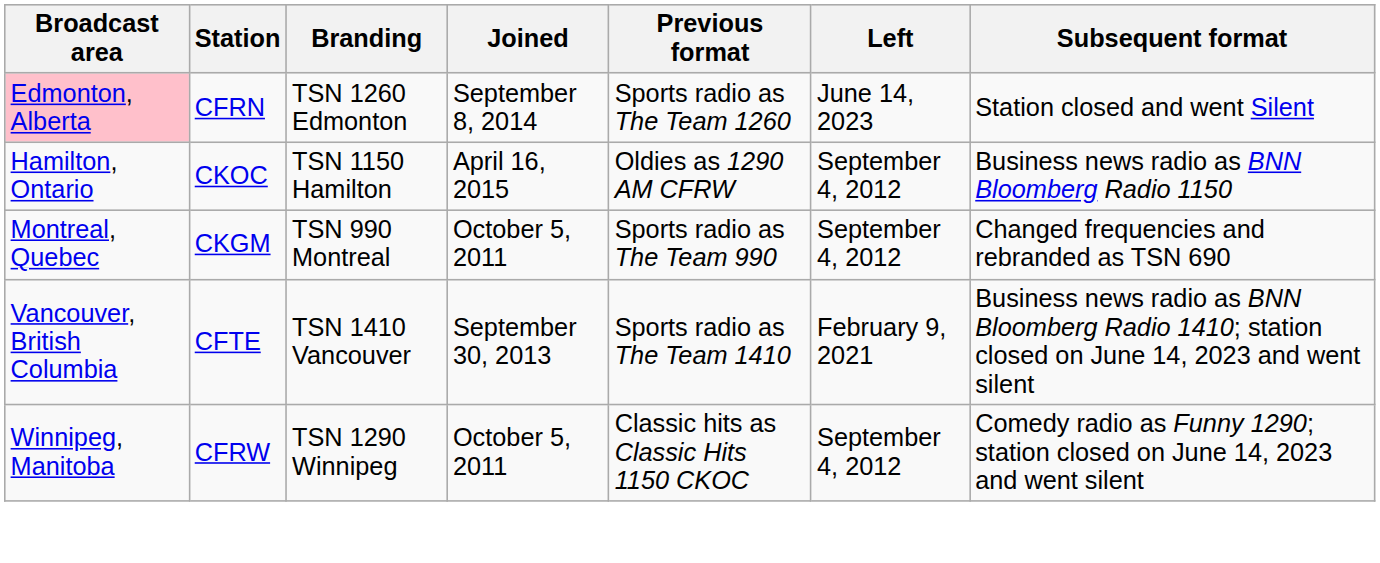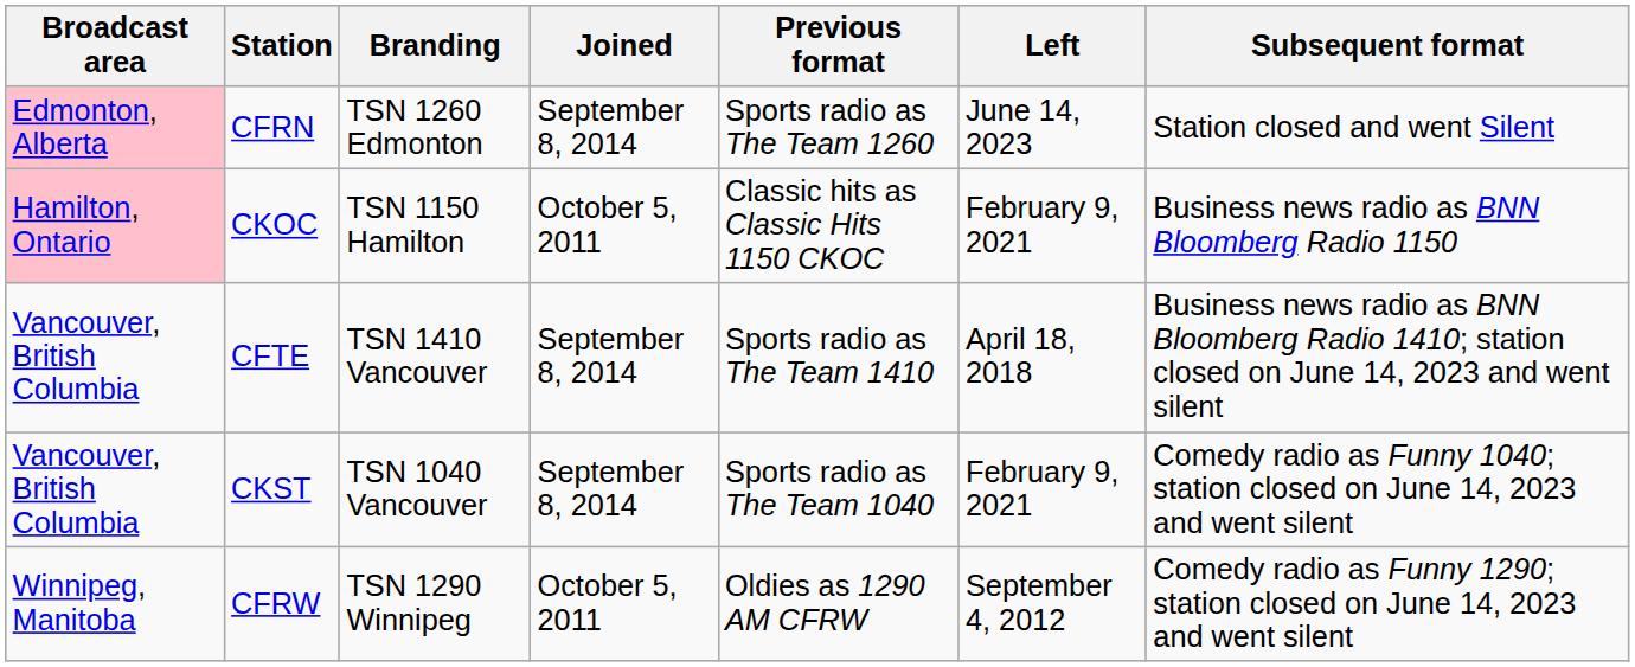CKOC | Broadcast area: no background -> pink background
CKOC | Joined: April 16, 2015 -> October 5, 2011
CKOC | Previous format: Oldies as 1290 AM CFRW -> Classic hits as Classic Hits 1150 CKOC
CKOC | Left: September 4, 2012 -> February 9, 2021
- row: Montreal, Quebec | CKGM | TSN 990 Montreal | October 5, 2011 | Sports radio as The Team 990 | September 4, 2012 | Changed frequencies and rebranded as TSN 690
CFTE | Joined: September 30, 2013 -> September 8, 2014
CFTE | Left: February 9, 2021 -> April 18, 2018
+ row: Vancouver, British Columbia | CKST | TSN 1040 Vancouver | September 8, 2014 | Sports radio as The Team 1040 | February 9, 2021 | Comedy radio as Funny 1040; station closed on June 14, 2023 and went silent
CFRW | Previous format: Classic hits as Classic Hits 1150 CKOC -> Oldies as 1290 AM CFRW
